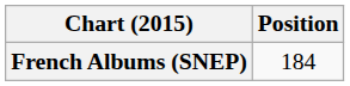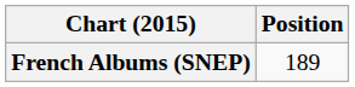French Albums (SNEP) | Position: 184 -> 189
